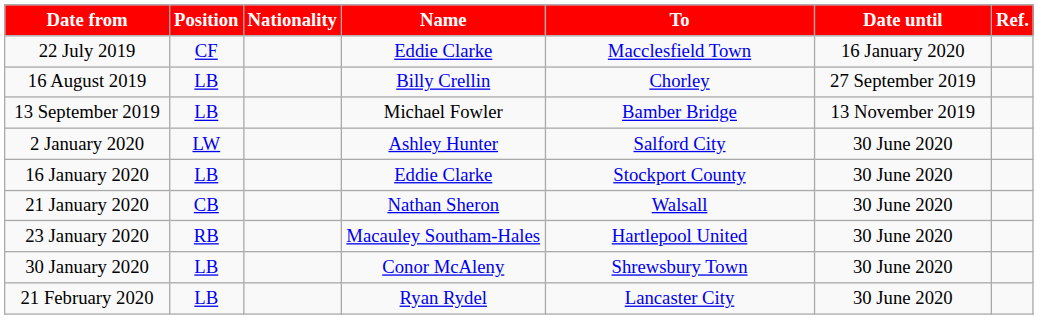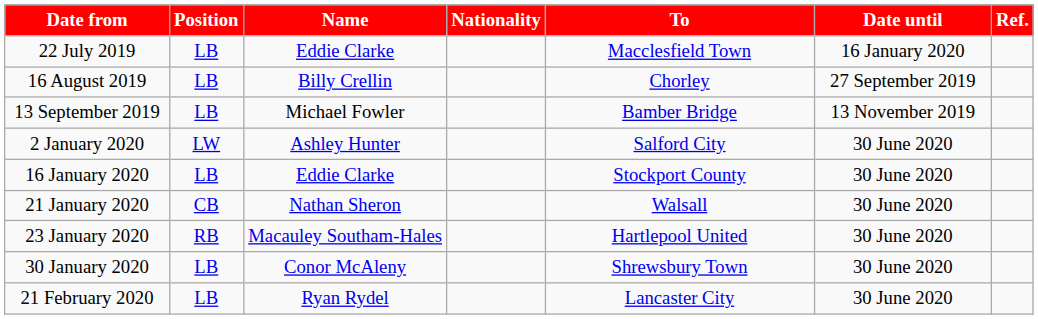columns swapped: Nationality <-> Name
22 July 2019 | Position: CF -> LB
